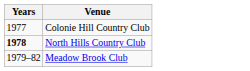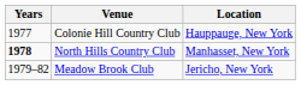+ column: Location | Hauppauge, New York | Manhasset, New York | Jericho, New York
